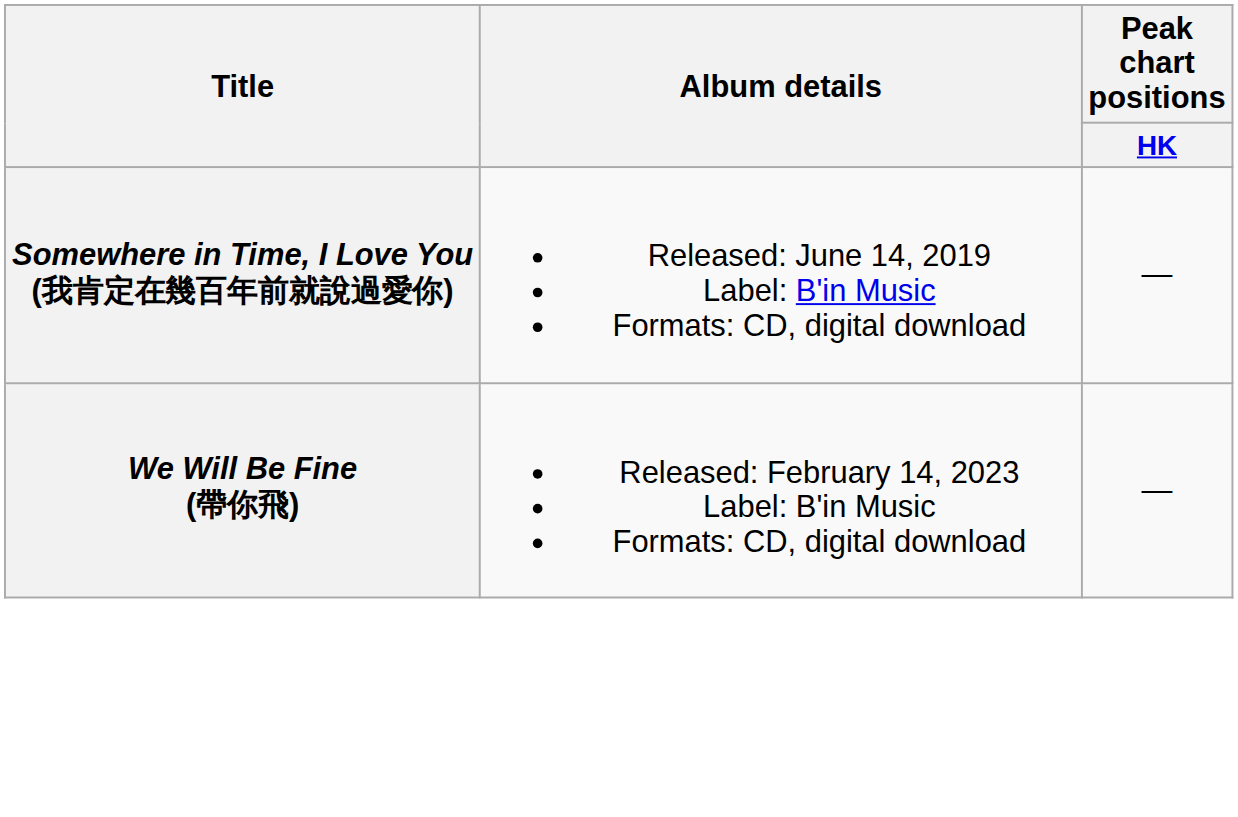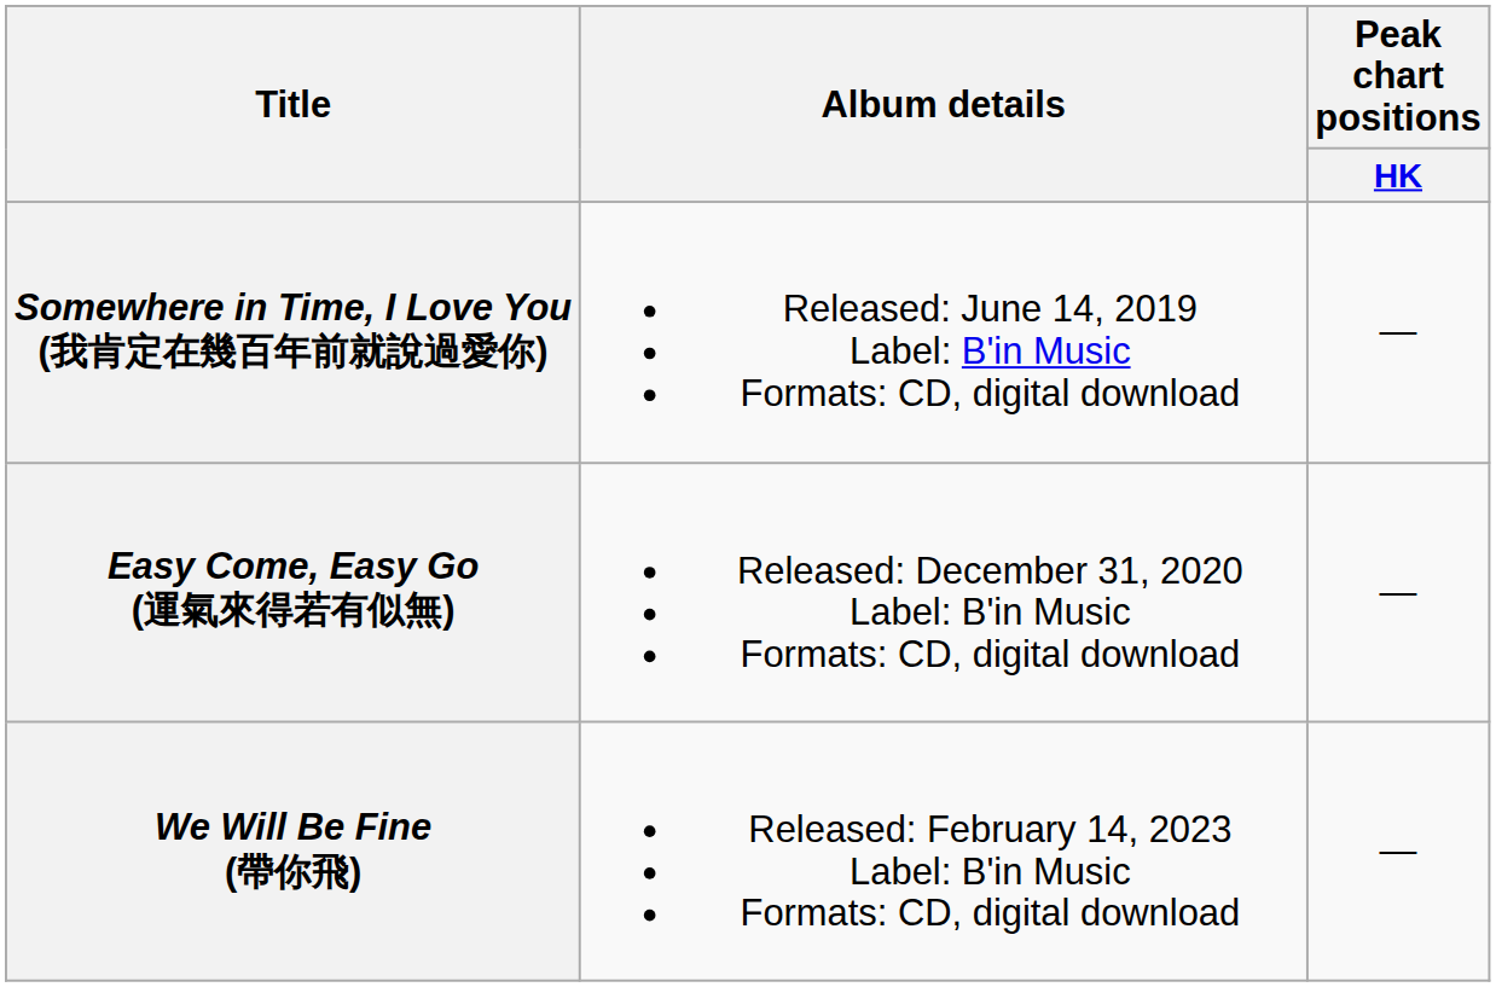+ row: Easy Come, Easy Go (運氣來得若有似無) | Released: December 31, 2020 Label: B'in Music Formats: CD, digital download | —
